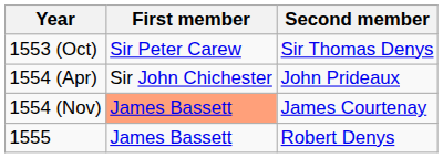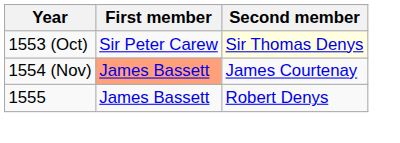1553 (Oct) | Second member: no background -> lightyellow background
- row: 1554 (Apr) | Sir John Chichester | John Prideaux
